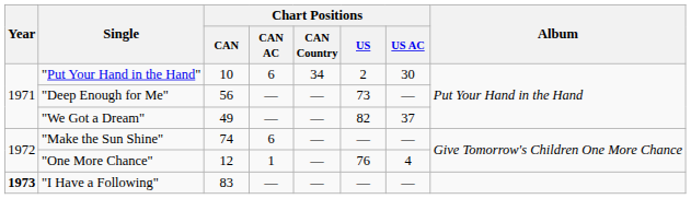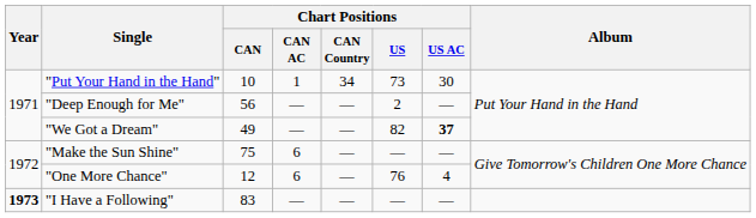"Put Your Hand in the Hand" | Chart Positions / CAN AC: 6 -> 1
"Put Your Hand in the Hand" | Chart Positions / US: 2 -> 73
"Deep Enough for Me" | Chart Positions / US: 73 -> 2
"We Got a Dream" | Chart Positions / US AC: normal -> bold
"Make the Sun Shine" | Chart Positions / CAN: 74 -> 75
"One More Chance" | Chart Positions / CAN AC: 1 -> 6
